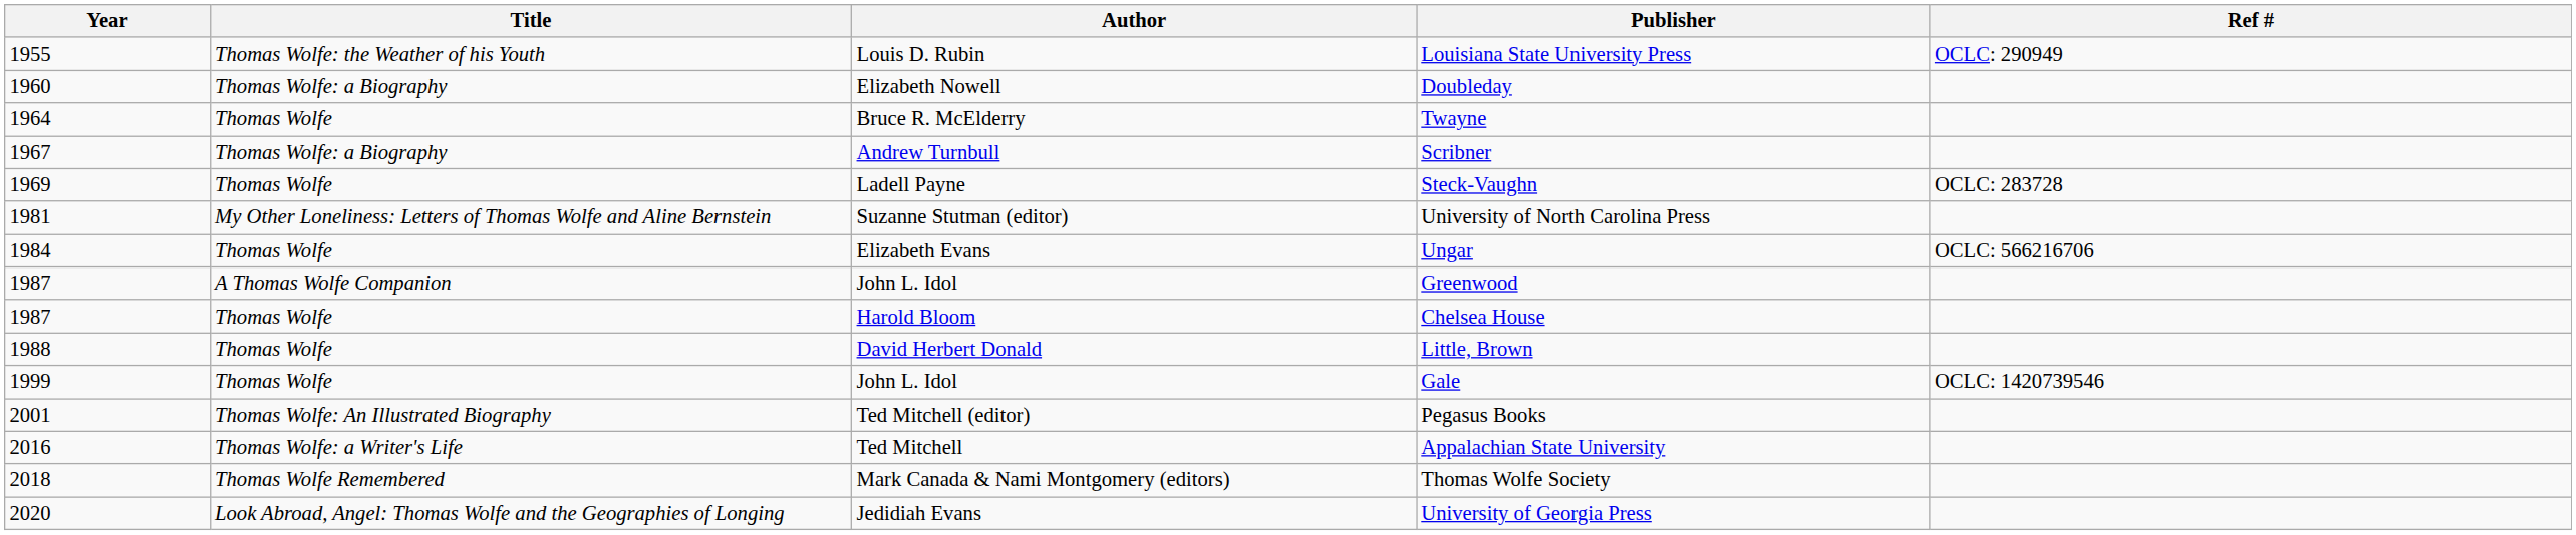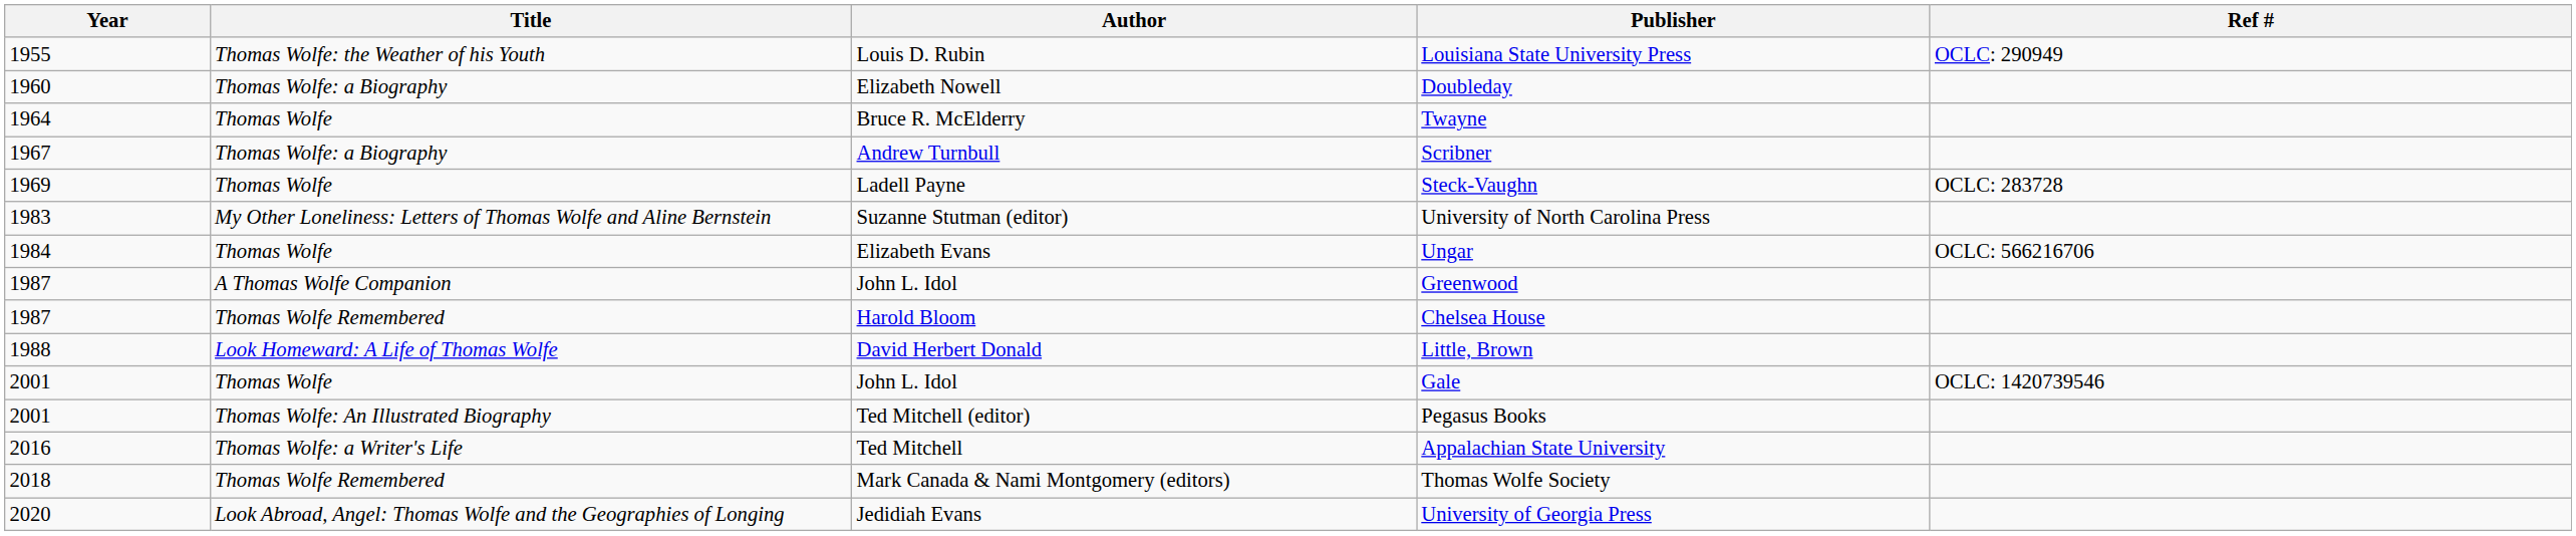University of North Carolina Press | Year: 1981 -> 1983
Chelsea House | Title: Thomas Wolfe -> Thomas Wolfe Remembered
Little, Brown | Title: Thomas Wolfe -> Look Homeward: A Life of Thomas Wolfe
Gale | Year: 1999 -> 2001
